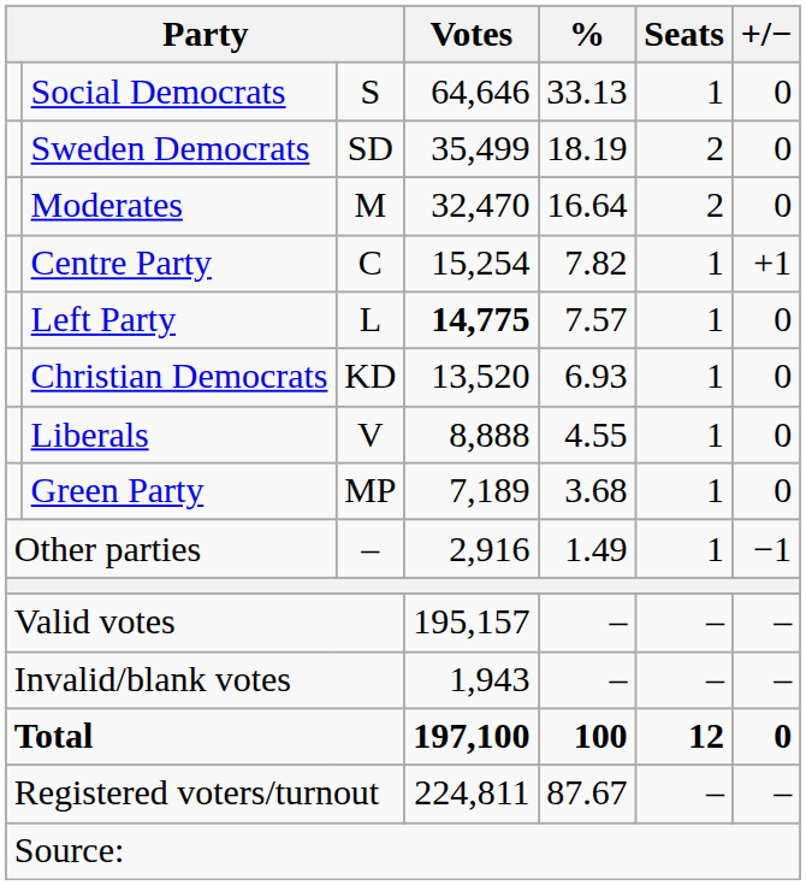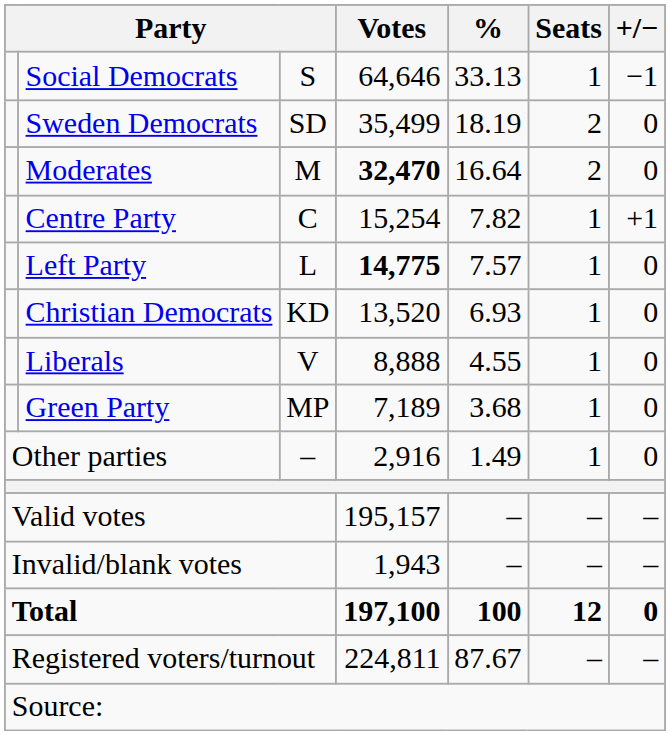Social Democrats | +/−: 0 -> −1
Moderates | Votes: normal -> bold
Other parties | +/−: −1 -> 0
